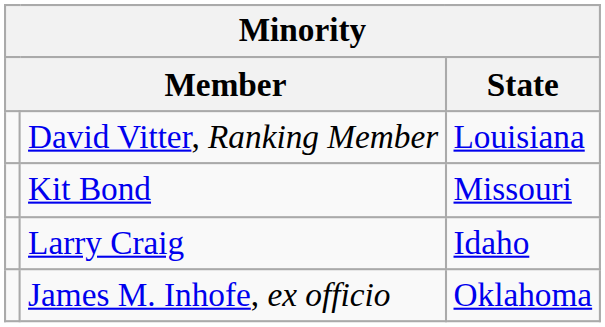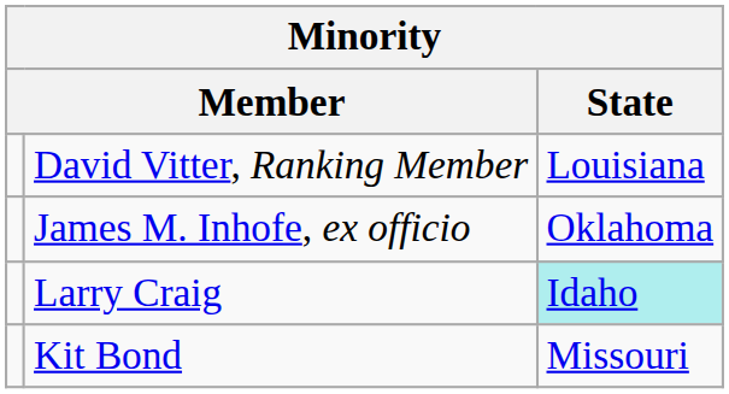rows swapped: Kit Bond <-> James M. Inhofe, ex officio
Larry Craig | State: no background -> paleturquoise background
